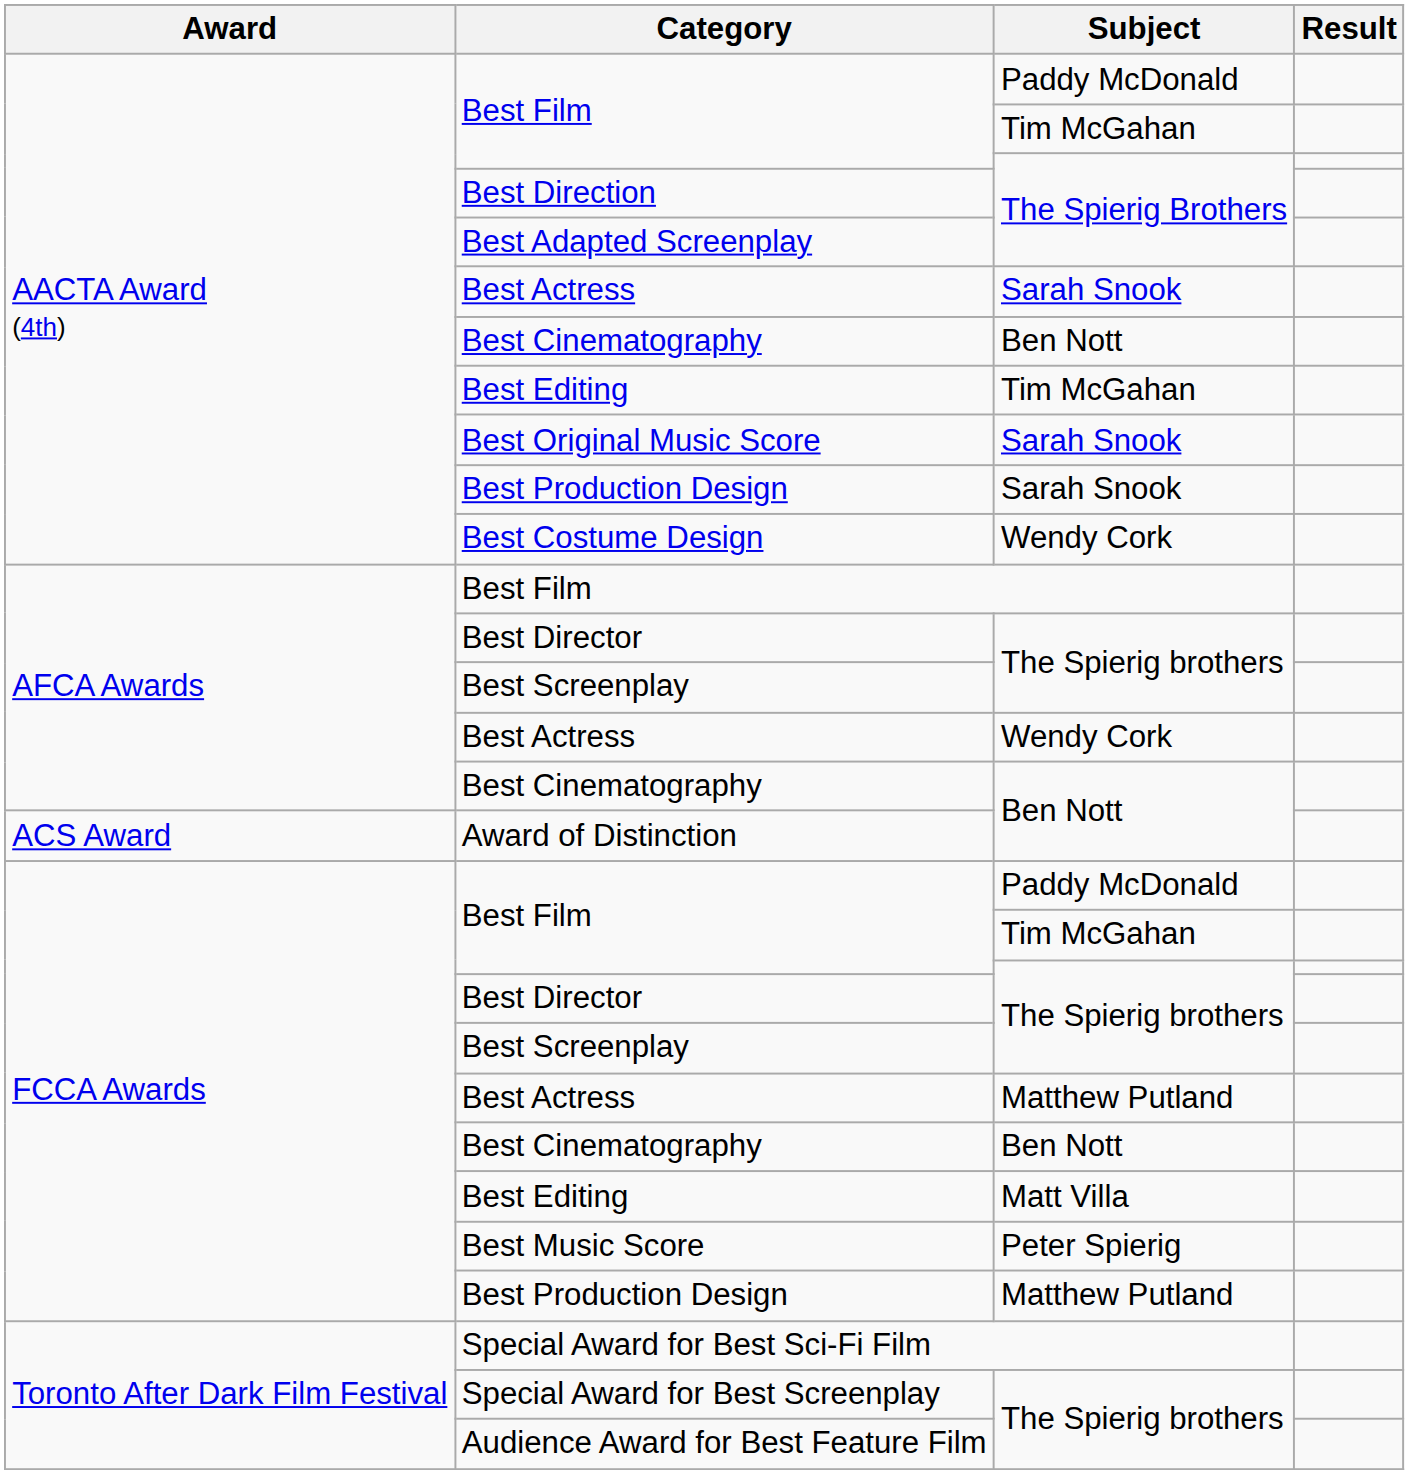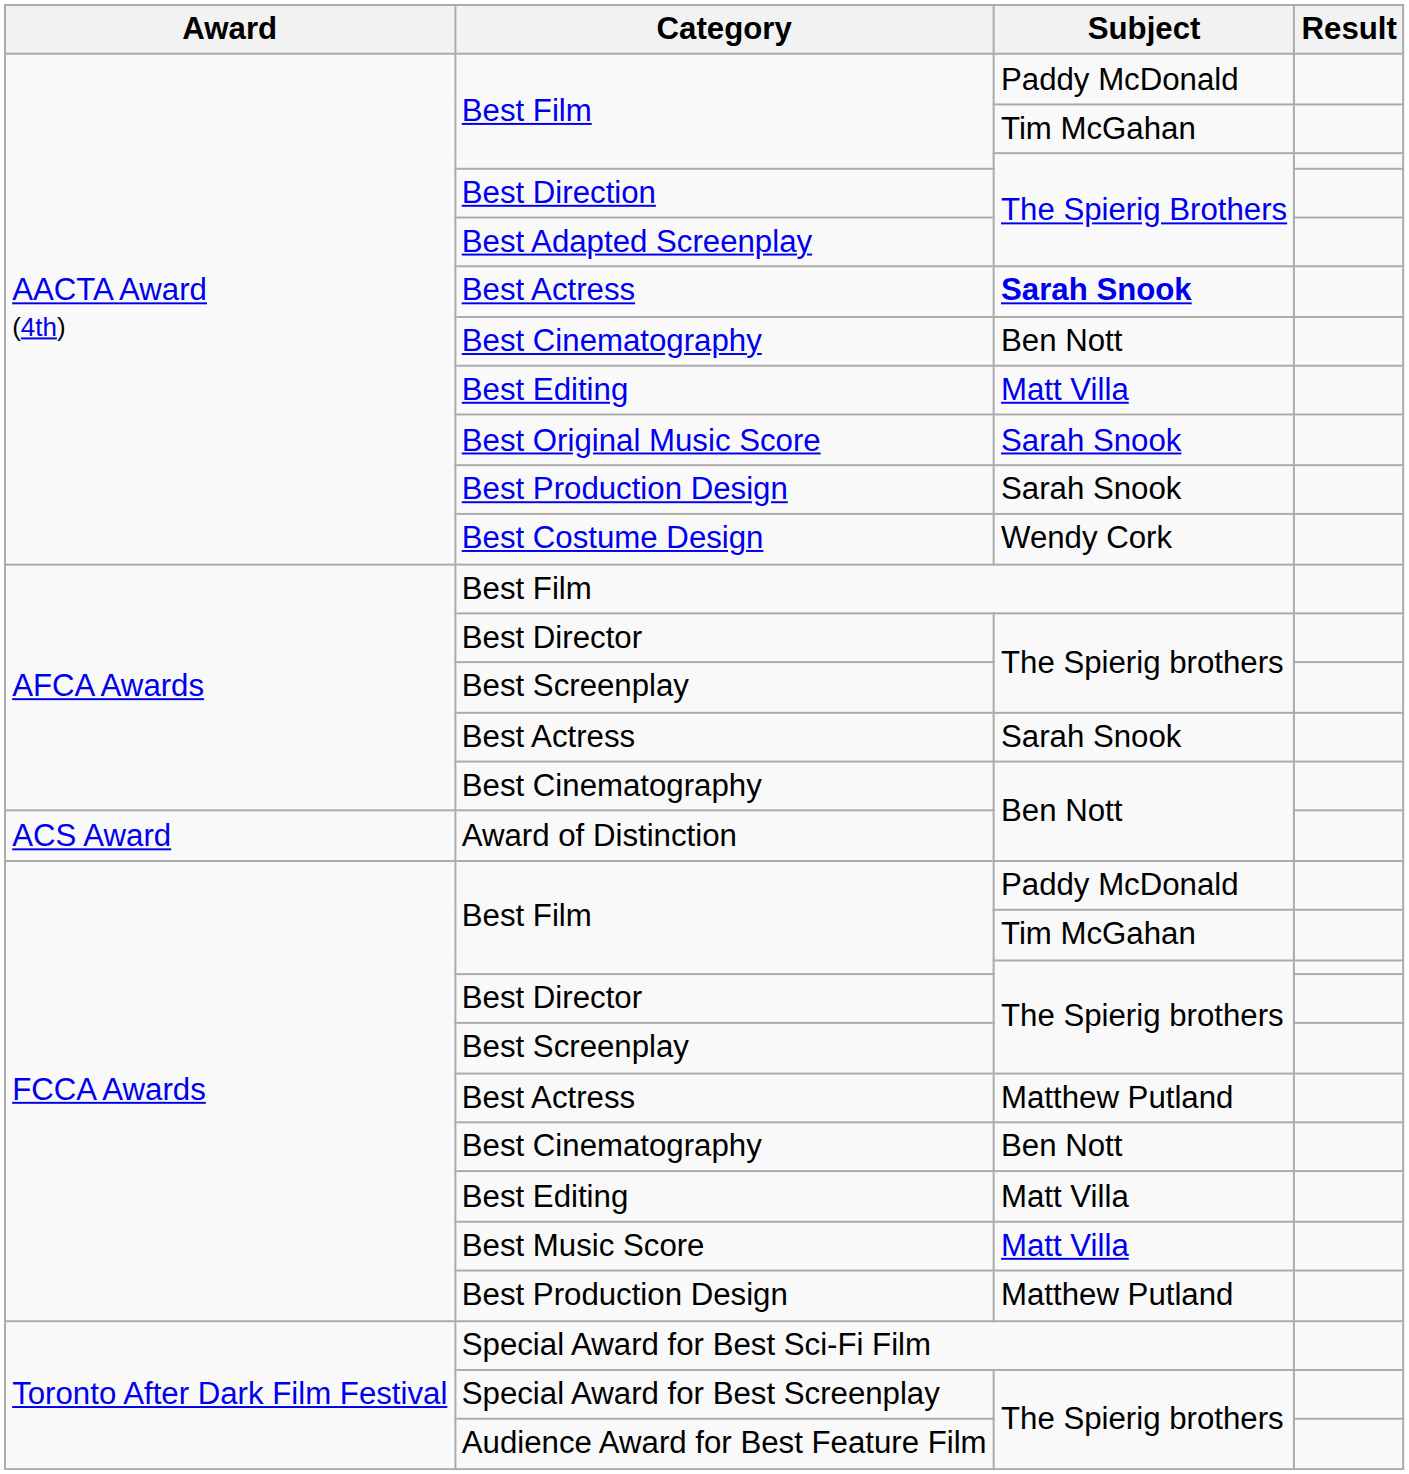AACTA Award (4th) / Best Actress | Subject: normal -> bold
AACTA Award (4th) / Best Editing | Subject: Tim McGahan -> Matt Villa
AFCA Awards / Best Actress | Subject: Wendy Cork -> Sarah Snook
Best Music Score | Subject: Peter Spierig -> Matt Villa
